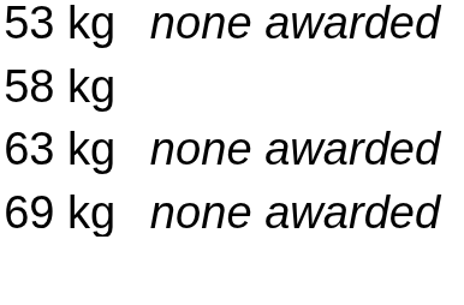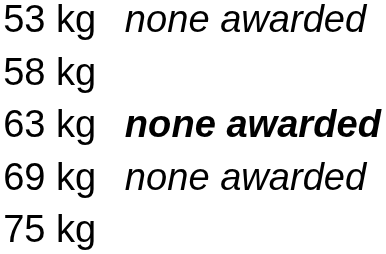63 kg | column 4: normal -> bold
+ row: 75 kg
